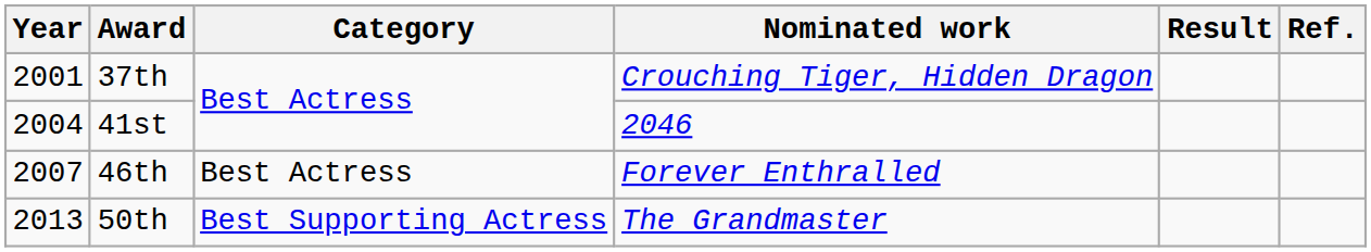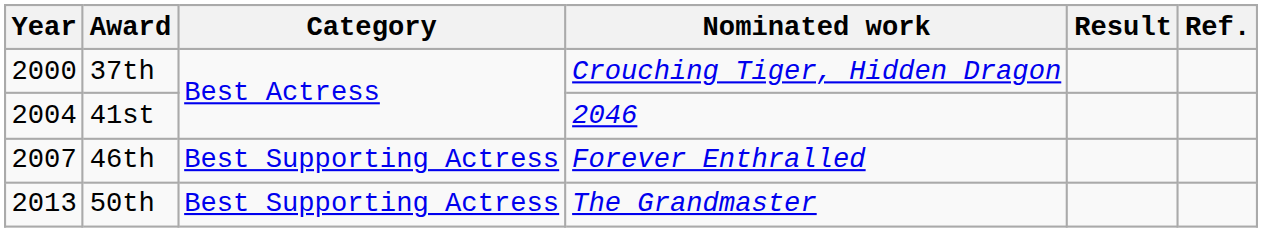37th | Year: 2001 -> 2000
46th | Category: Best Actress -> Best Supporting Actress
